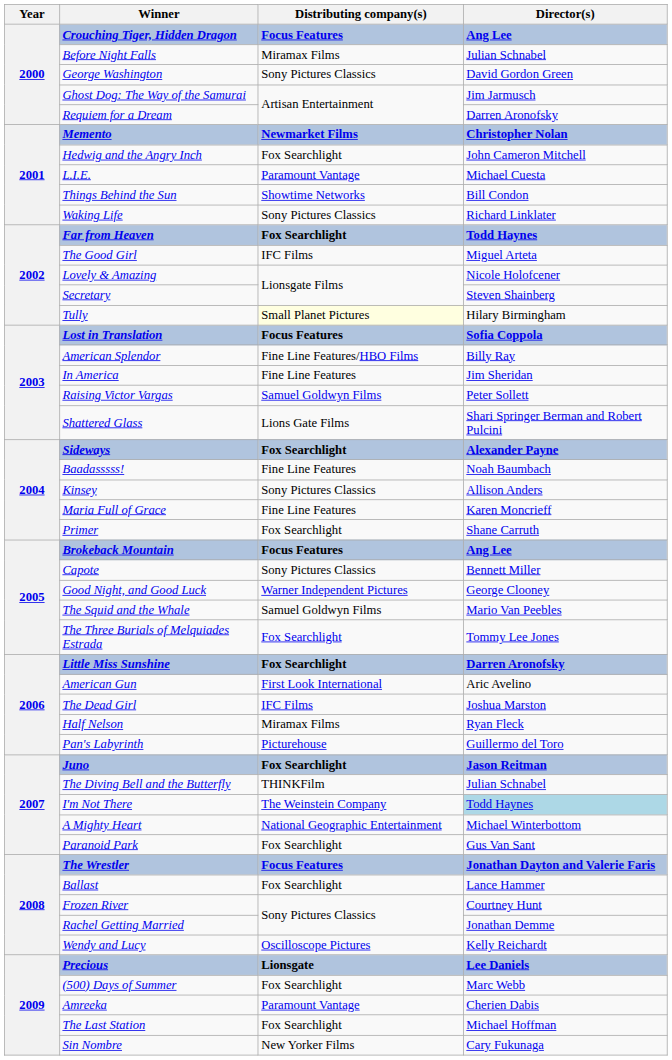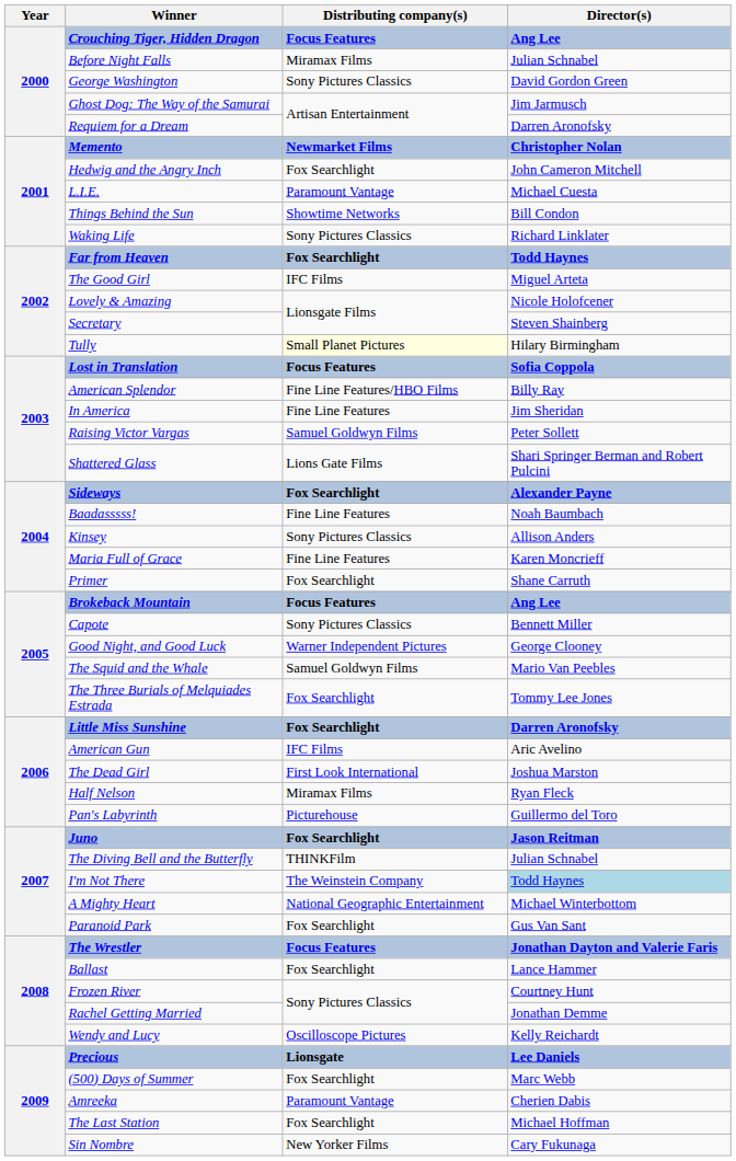American Gun | Distributing company(s): First Look International -> IFC Films
The Dead Girl | Distributing company(s): IFC Films -> First Look International
